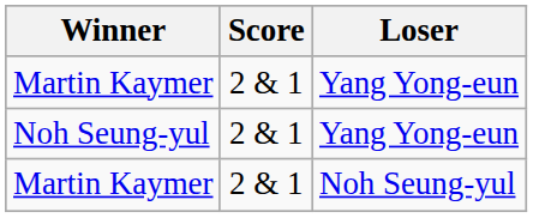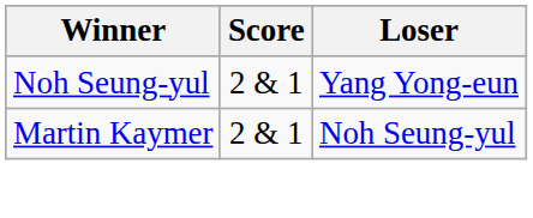- row: Martin Kaymer | 2 & 1 | Yang Yong-eun
